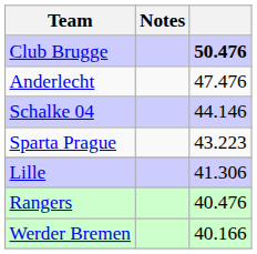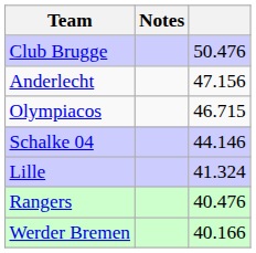Club Brugge | column 3: bold -> normal
Anderlecht | column 3: 47.476 -> 47.156
+ row: Olympiacos | 46.715
- row: Sparta Prague | 43.223
Lille | column 3: 41.306 -> 41.324
